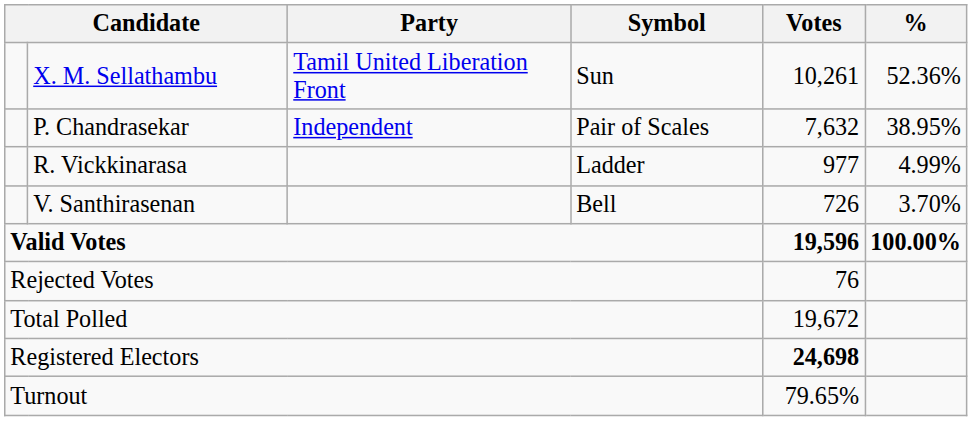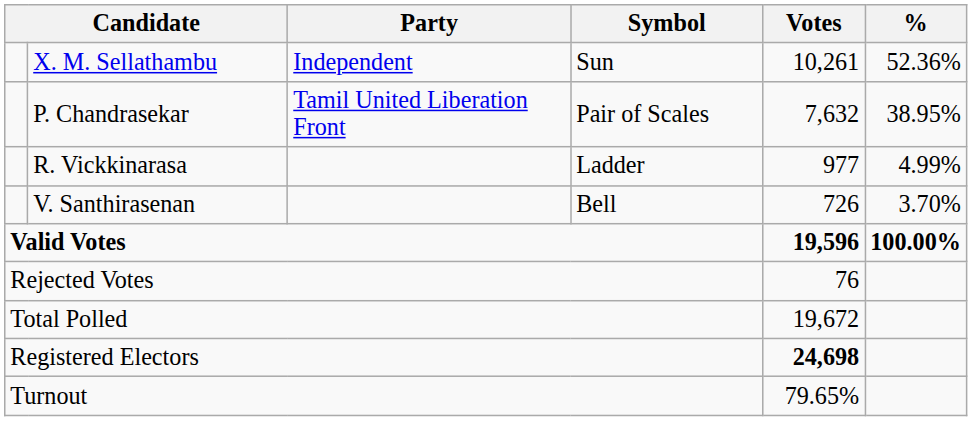X. M. Sellathambu | Party: Tamil United Liberation Front -> Independent
P. Chandrasekar | Party: Independent -> Tamil United Liberation Front
